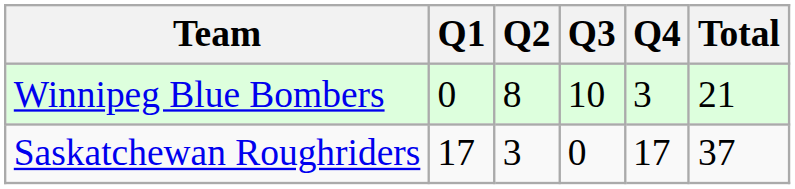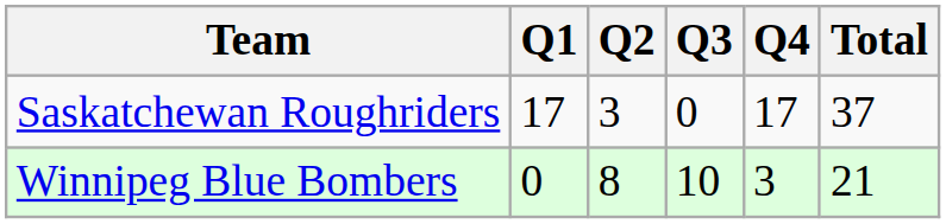rows swapped: Saskatchewan Roughriders <-> Winnipeg Blue Bombers
